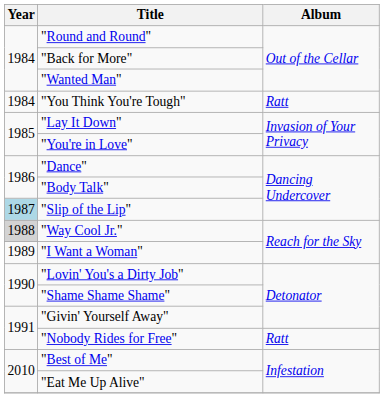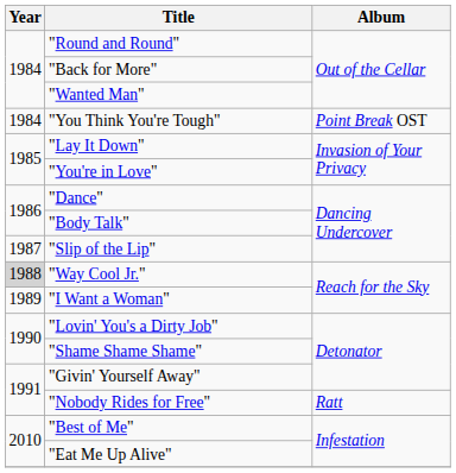"You Think You're Tough" | Album: Ratt -> Point Break OST
"Slip of the Lip" | Year: lightblue background -> no background
